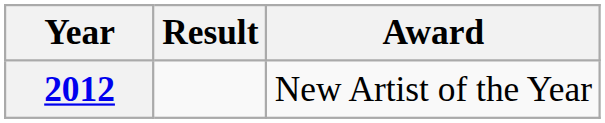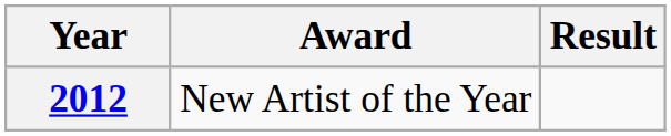columns swapped: Award <-> Result
